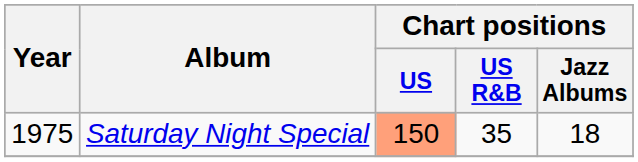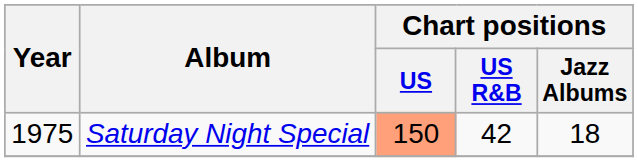Saturday Night Special | Chart positions / US R&B: 35 -> 42
